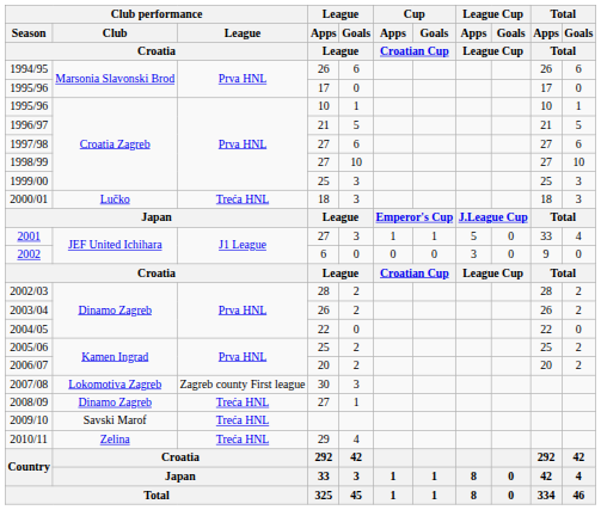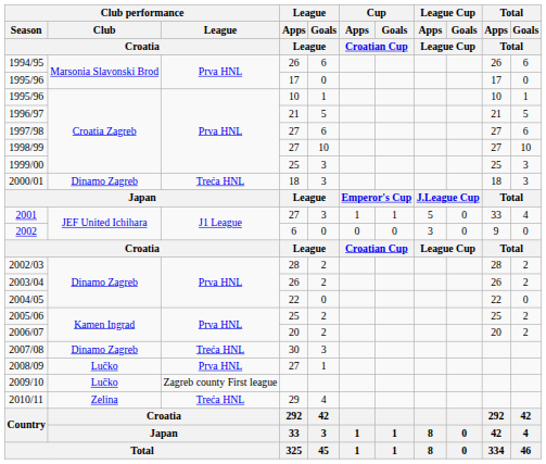2000/01 | Club performance / Club / Croatia: Lučko -> Dinamo Zagreb
2007/08 | Club performance / Club / Croatia: Lokomotiva Zagreb -> Dinamo Zagreb
2007/08 | Club performance / League / Croatia: Zagreb county First league -> Treća HNL
2008/09 | Club performance / Club / Croatia: Dinamo Zagreb -> Lučko
2008/09 | Club performance / League / Croatia: Treća HNL -> Prva HNL
2009/10 | Club performance / Club / Croatia: Savski Marof -> Lučko
2009/10 | Club performance / League / Croatia: Treća HNL -> Zagreb county First league
